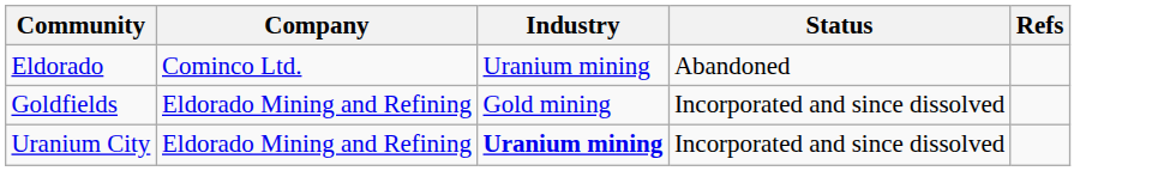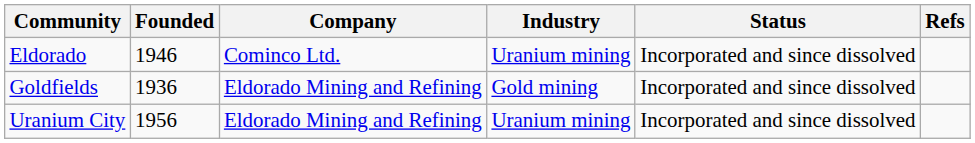+ column: Founded | 1946 | 1936 | 1956
Eldorado | Status: Abandoned -> Incorporated and since dissolved
Uranium City | Industry: bold -> normal
